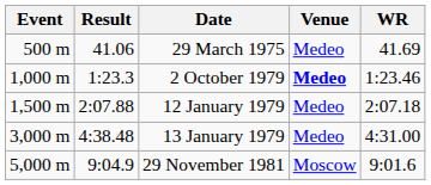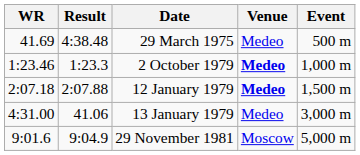columns swapped: Event <-> WR
29 March 1975 | Result: 41.06 -> 4:38.48
12 January 1979 | Venue: normal -> bold
13 January 1979 | Result: 4:38.48 -> 41.06
